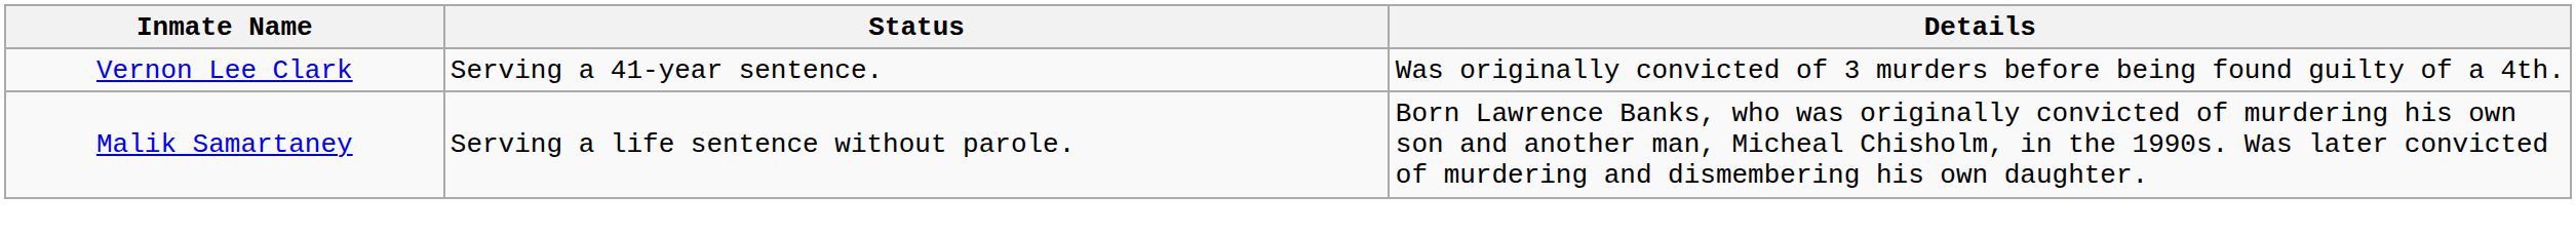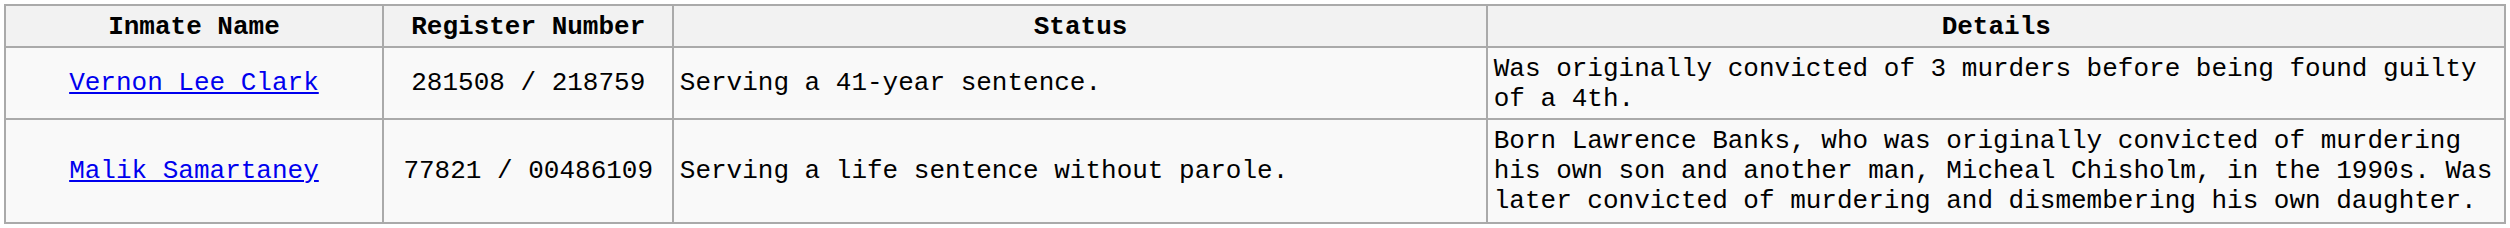+ column: Register Number | 281508 / 218759 | 77821 / 00486109
